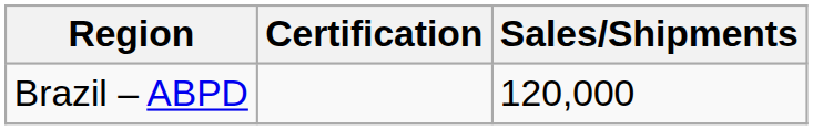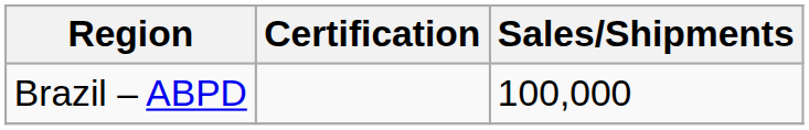Brazil – ABPD | Sales/Shipments: 120,000 -> 100,000
